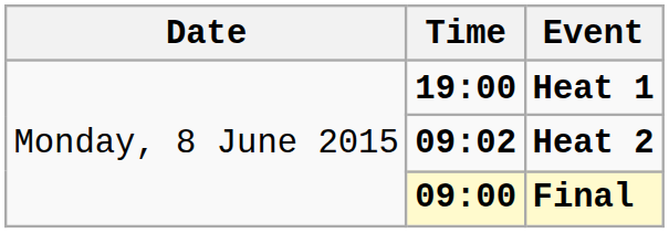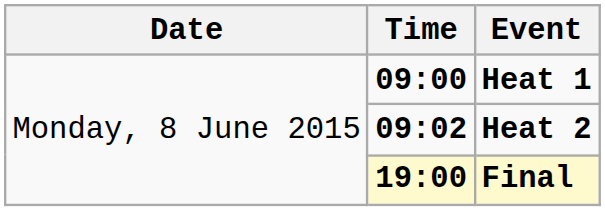Heat 1 | Time: 19:00 -> 09:00
Final | Time: 09:00 -> 19:00
